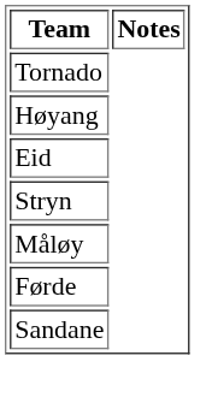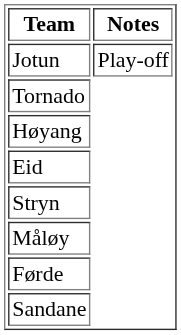+ row: Jotun | Play-off
